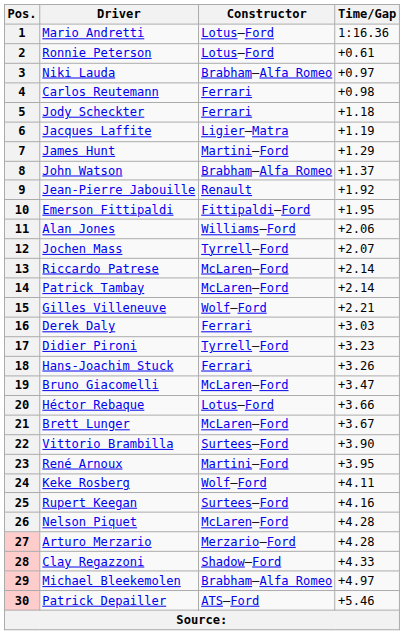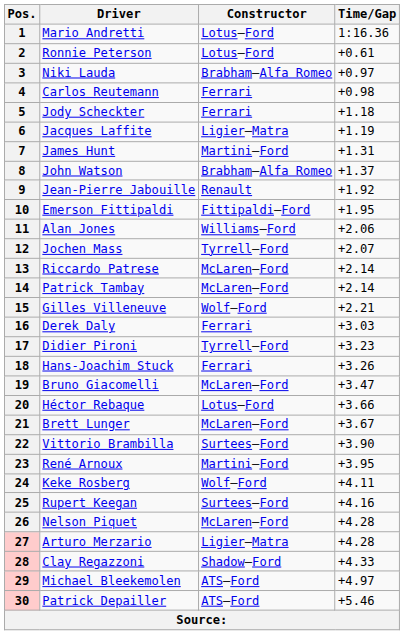7 | Time/Gap: +1.29 -> +1.31
27 | Constructor: Merzario–Ford -> Ligier–Matra
29 | Constructor: Brabham–Alfa Romeo -> ATS–Ford
